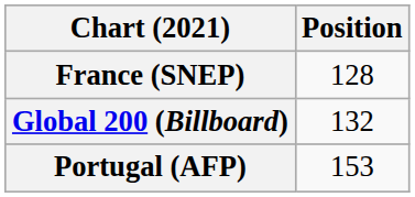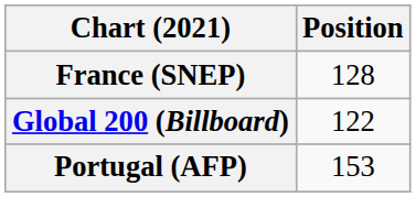Global 200 (Billboard) | Position: 132 -> 122
